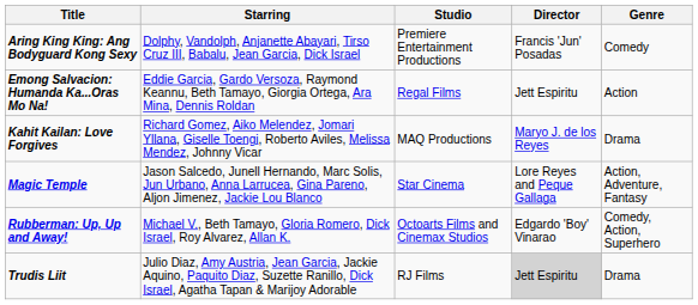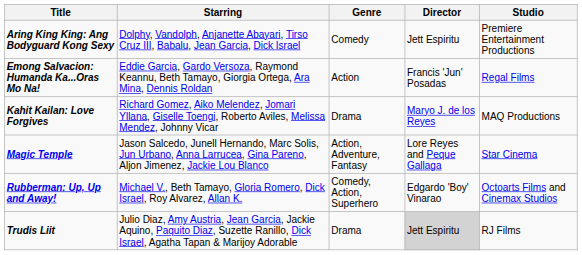columns swapped: Studio <-> Genre
Aring King King: Ang Bodyguard Kong Sexy | Director: Francis 'Jun' Posadas -> Jett Espiritu
Emong Salvacion: Humanda Ka...Oras Mo Na! | Director: Jett Espiritu -> Francis 'Jun' Posadas
